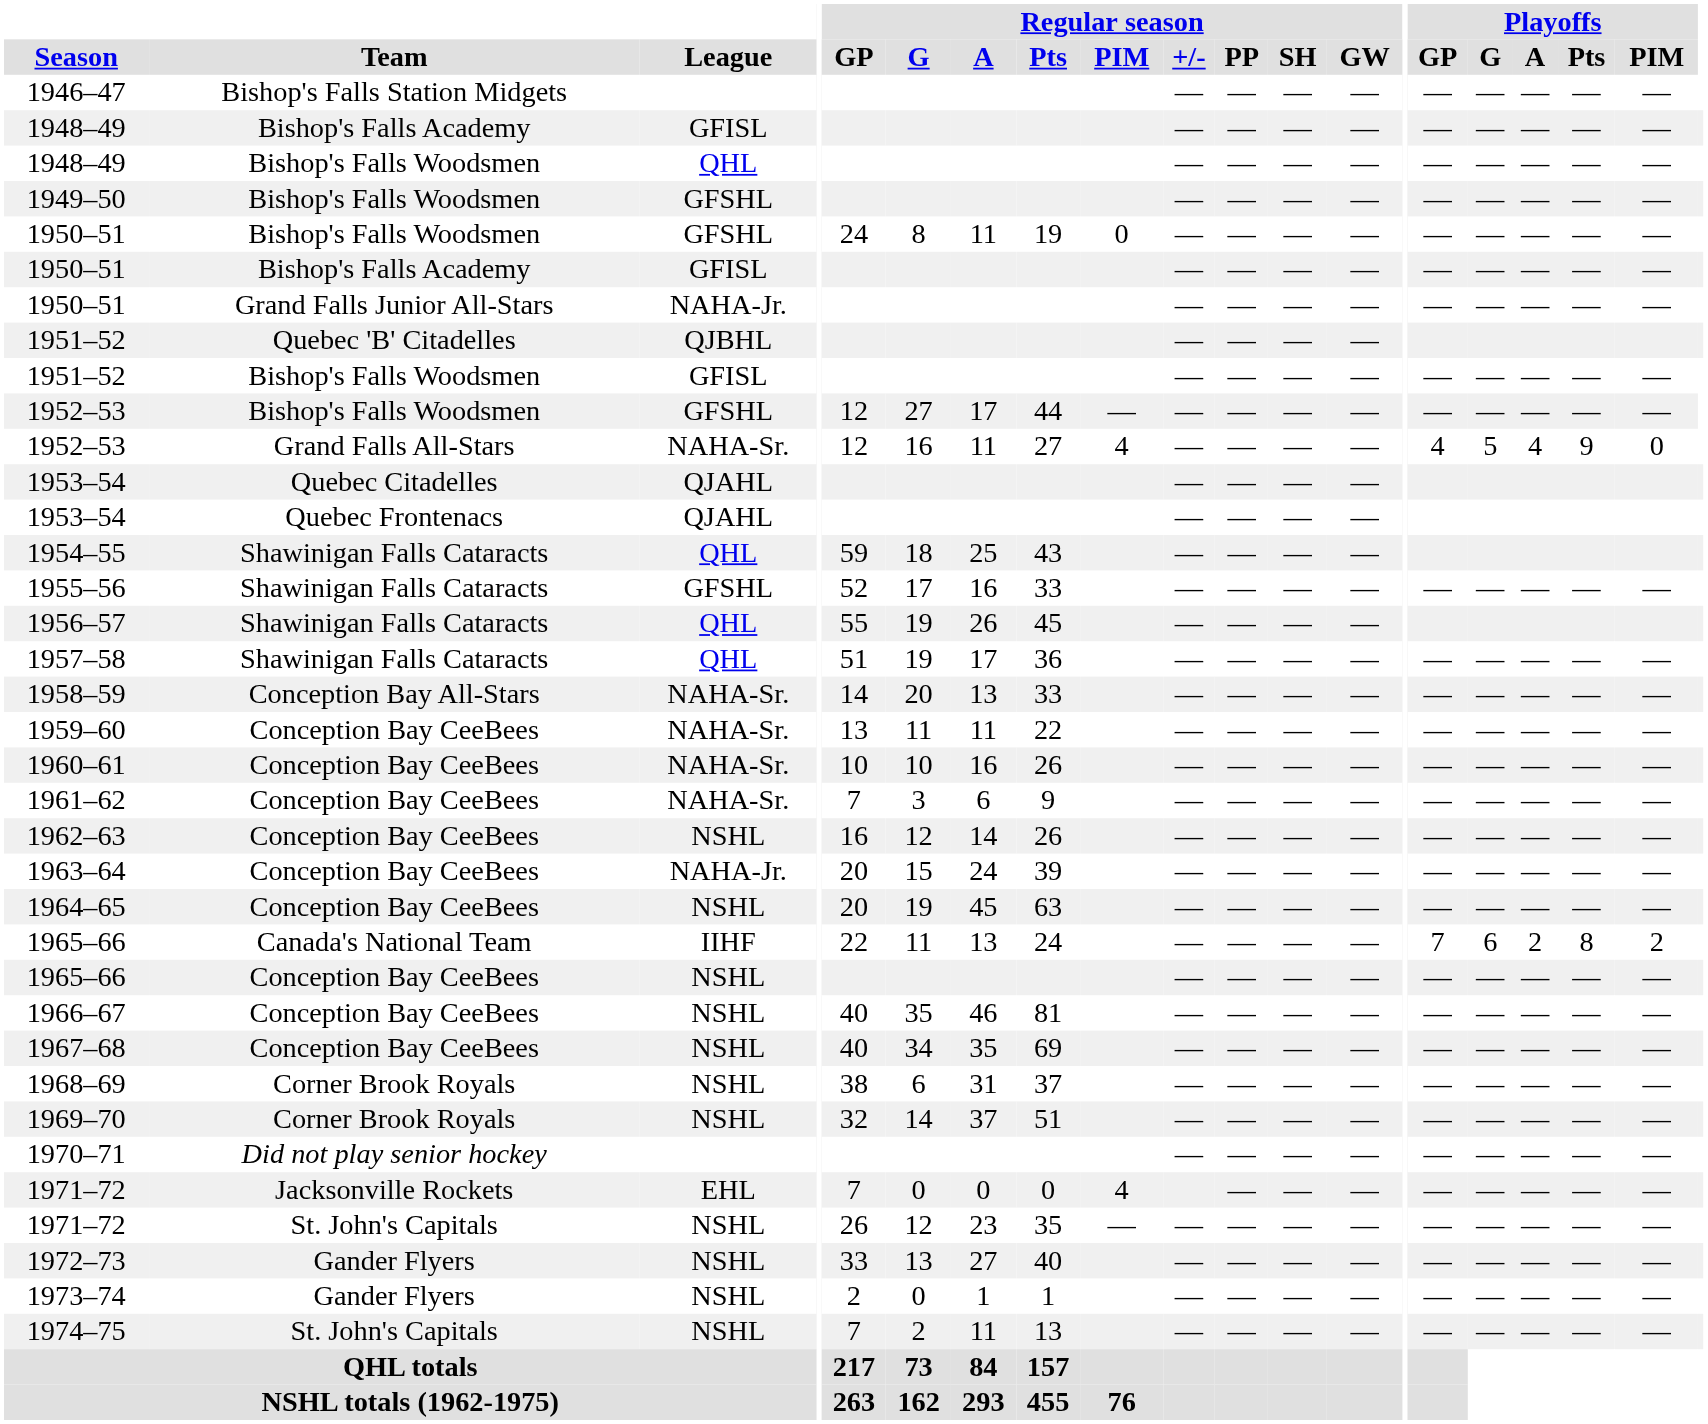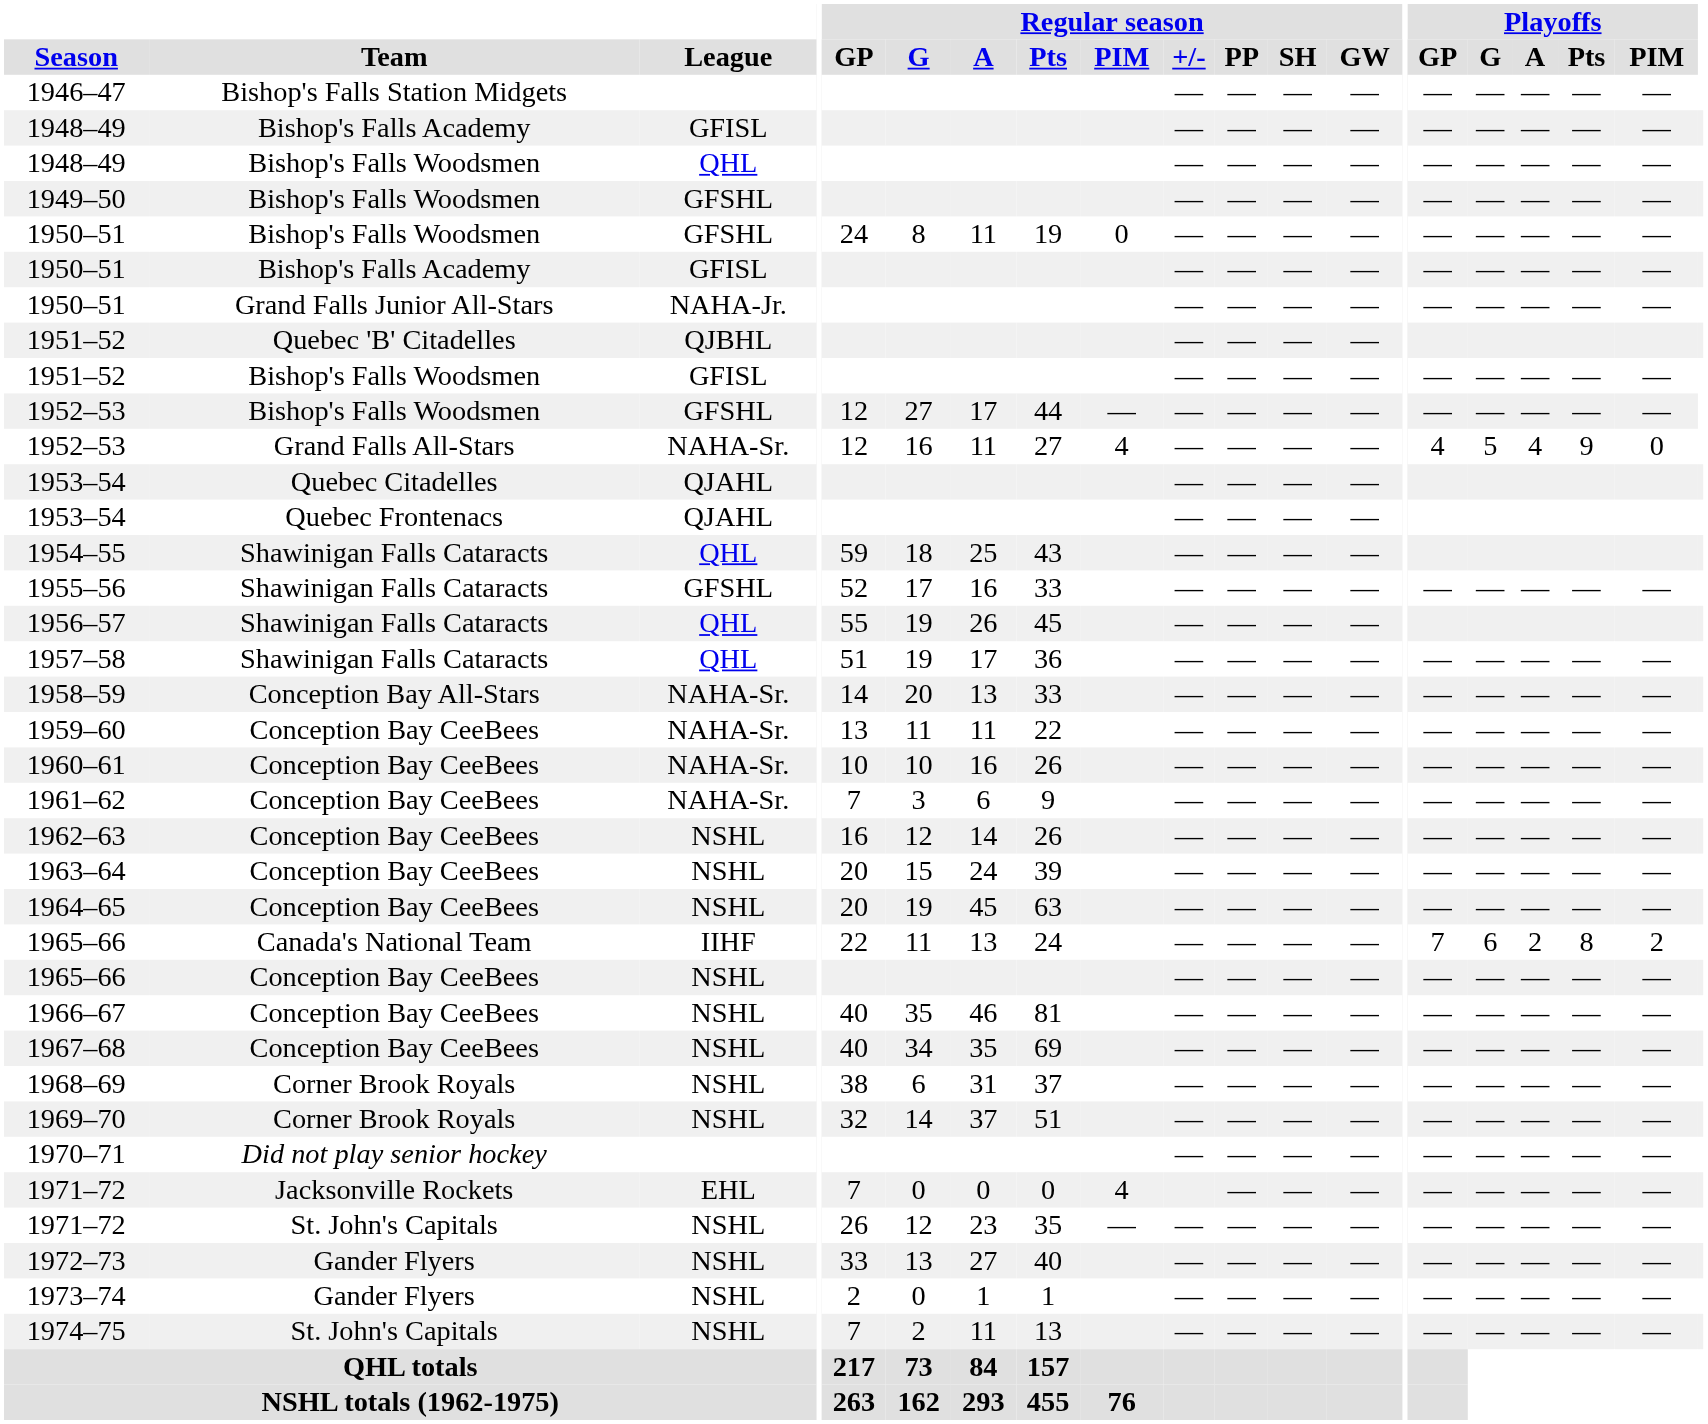1963–64 | League: NAHA-Jr. -> NSHL
